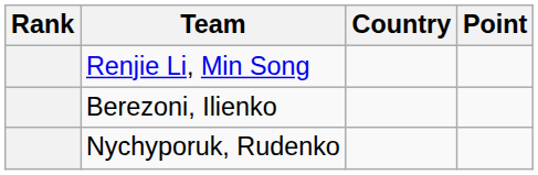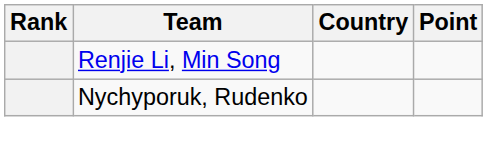- row: Berezoni, Ilienko
